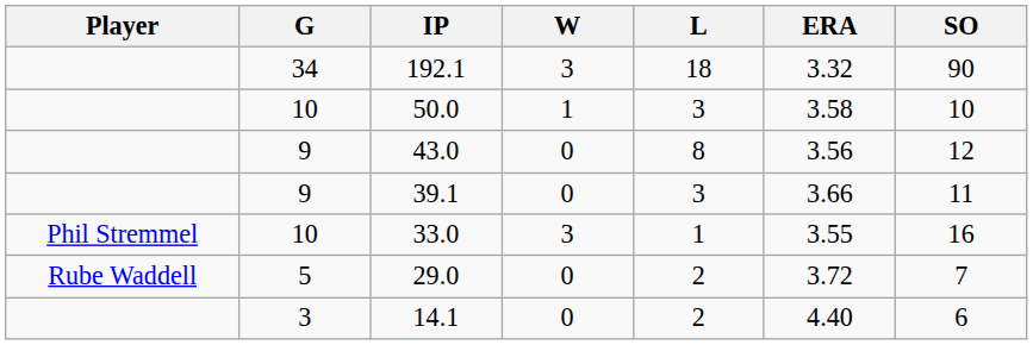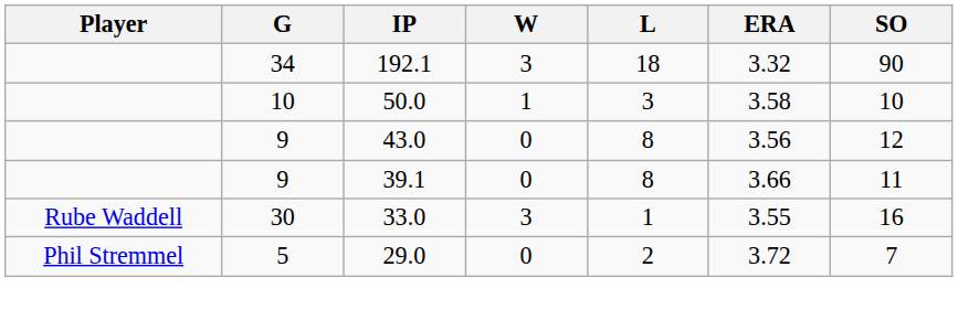39.1 | L: 3 -> 8
33.0 | Player: Phil Stremmel -> Rube Waddell
33.0 | G: 10 -> 30
29.0 | Player: Rube Waddell -> Phil Stremmel
- row: 3 | 14.1 | 0 | 2 | 4.40 | 6
